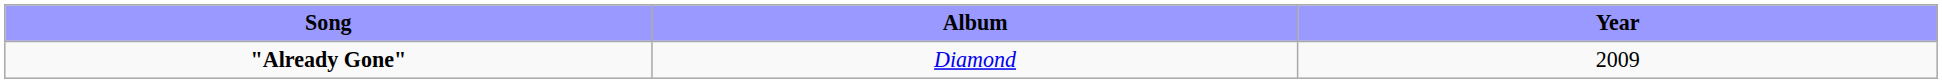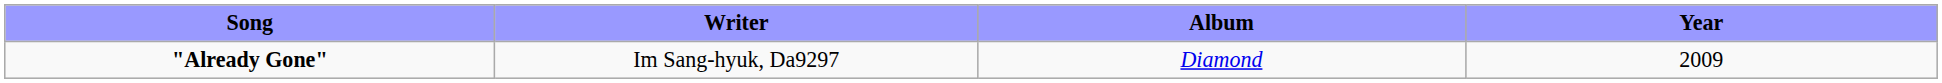+ column: Writer | Im Sang-hyuk, Da9297
